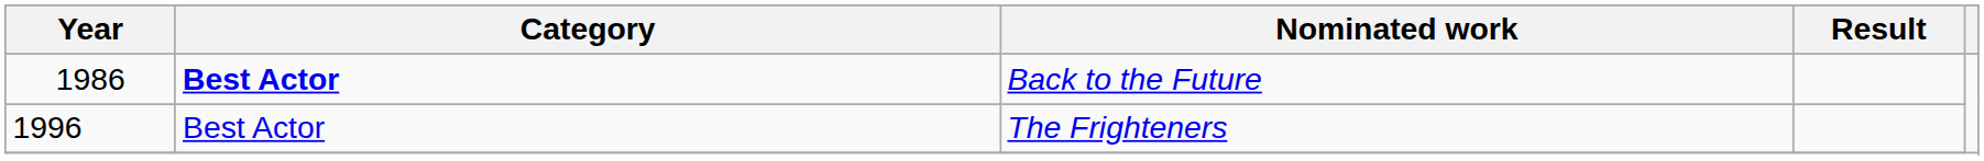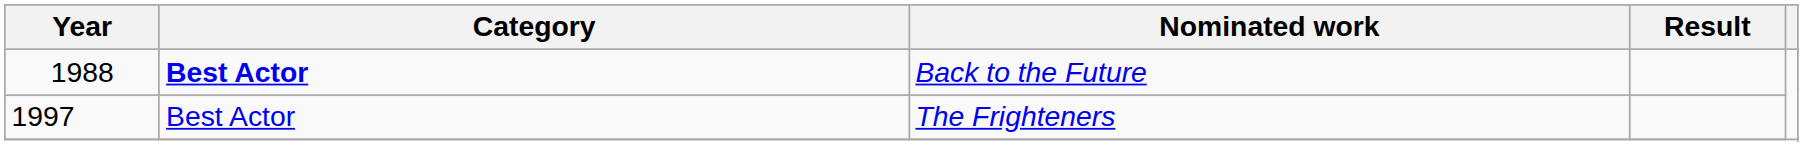Back to the Future | Year: 1986 -> 1988
The Frighteners | Year: 1996 -> 1997
